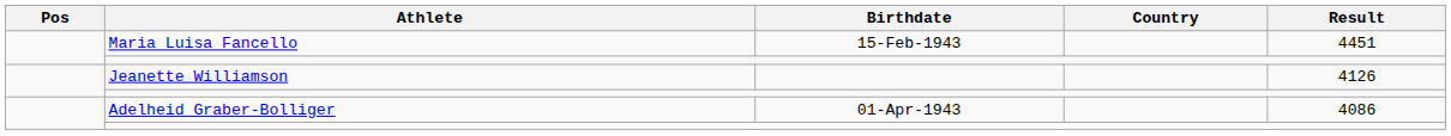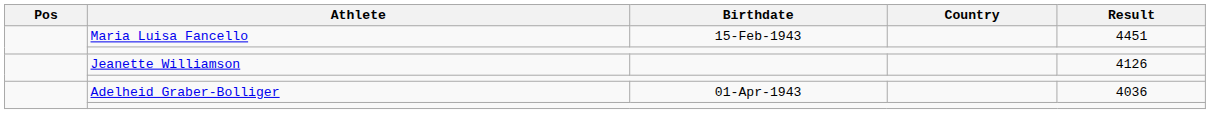Adelheid Graber-Bolliger | Result: 4086 -> 4036
